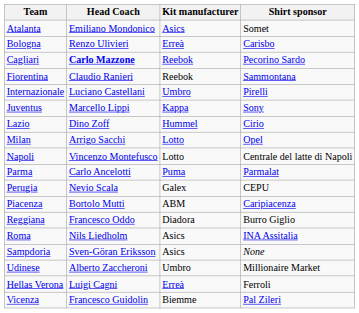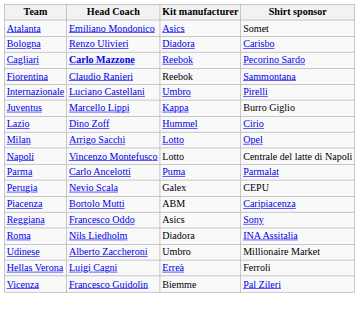Bologna | Kit manufacturer: Erreà -> Diadora
Juventus | Shirt sponsor: Sony -> Burro Giglio
Reggiana | Kit manufacturer: Diadora -> Asics
Reggiana | Shirt sponsor: Burro Giglio -> Sony
Roma | Kit manufacturer: Asics -> Diadora
- row: Sampdoria | Sven-Göran Eriksson | Asics | None
